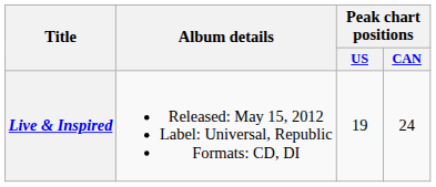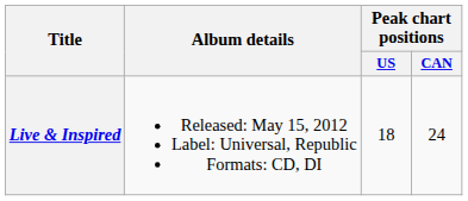Live & Inspired | Peak chart positions / US: 19 -> 18
